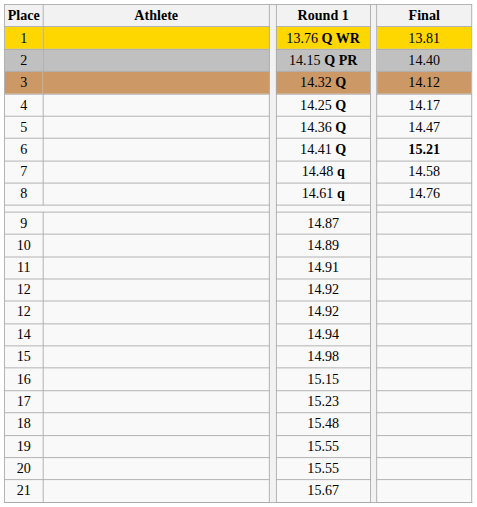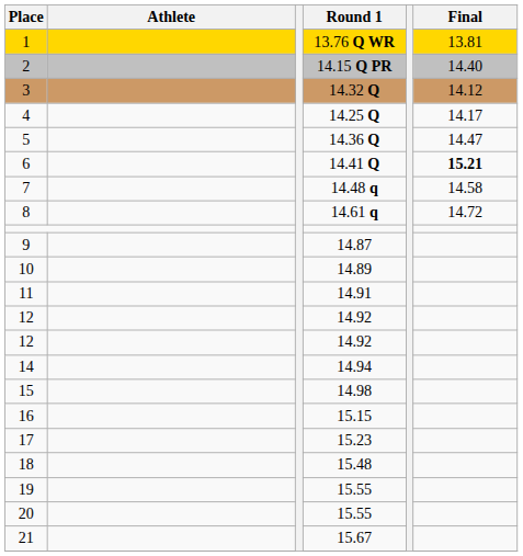8 | Final: 14.76 -> 14.72
